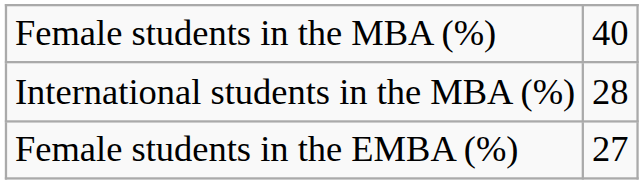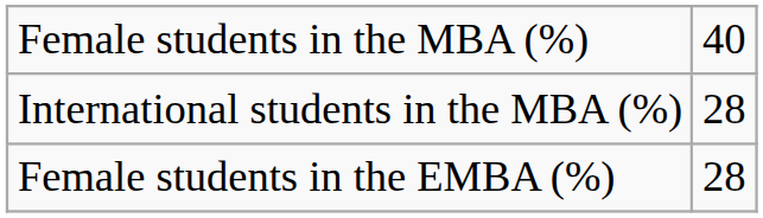Female students in the EMBA (%) | column 2: 27 -> 28
